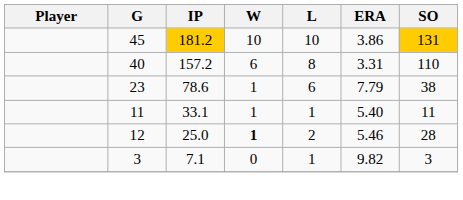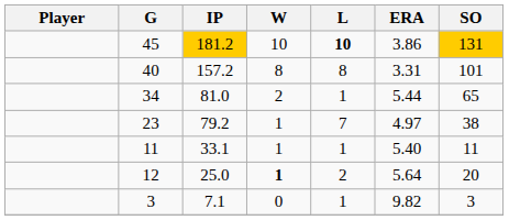45 | L: normal -> bold
40 | W: 6 -> 8
40 | SO: 110 -> 101
+ row: 34 | 81.0 | 2 | 1 | 5.44 | 65
23 | IP: 78.6 -> 79.2
23 | L: 6 -> 7
23 | ERA: 7.79 -> 4.97
12 | ERA: 5.46 -> 5.64
12 | SO: 28 -> 20
